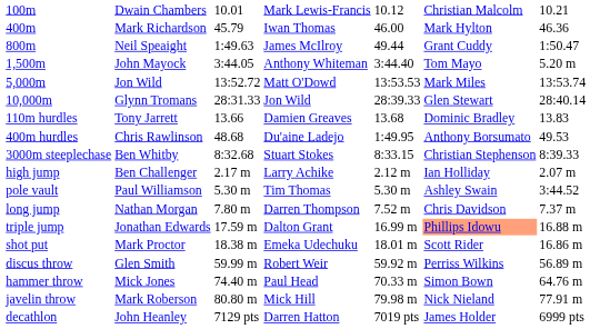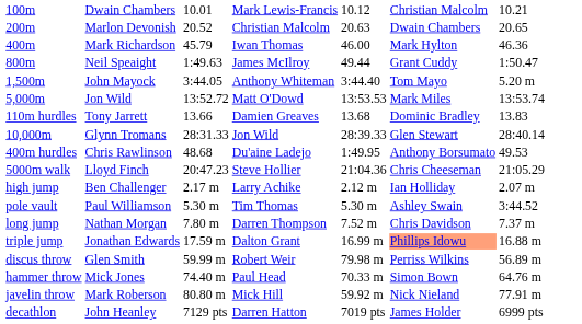+ row: 200m | Marlon Devonish | 20.52 | Christian Malcolm | 20.63 | Dwain Chambers | 20.65
rows swapped: 10,000m <-> 110m hurdles
- row: 3000m steeplechase | Ben Whitby | 8:32.68 | Stuart Stokes | 8:33.15 | Christian Stephenson | 8:39.33
+ row: 5000m walk | Lloyd Finch | 20:47.23 | Steve Hollier | 21:04.36 | Chris Cheeseman | 21:05.29
- row: shot put | Mark Proctor | 18.38 m | Emeka Udechuku | 18.01 m | Scott Rider | 16.86 m
discus throw | column 5: 59.92 m -> 79.98 m
javelin throw | column 5: 79.98 m -> 59.92 m
